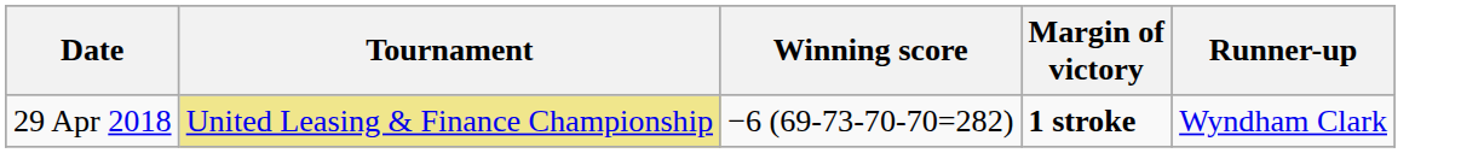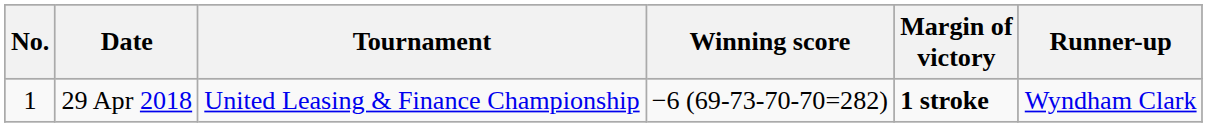+ column: No. | 1
29 Apr 2018 | Tournament: khaki background -> no background
